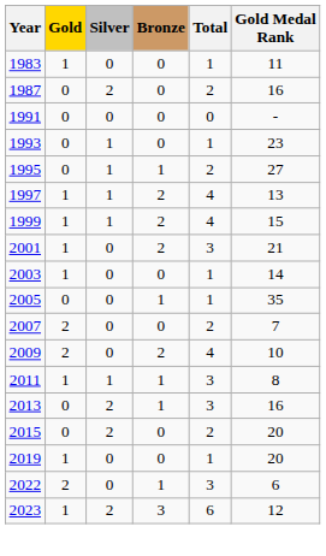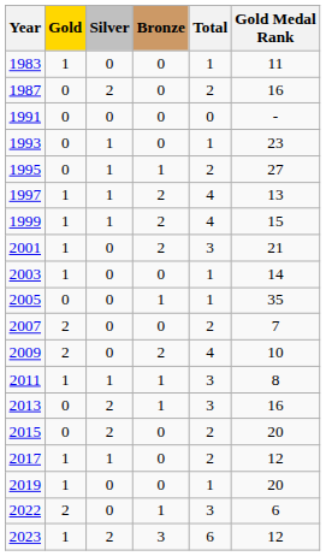+ row: 2017 | 1 | 1 | 0 | 2 | 12
